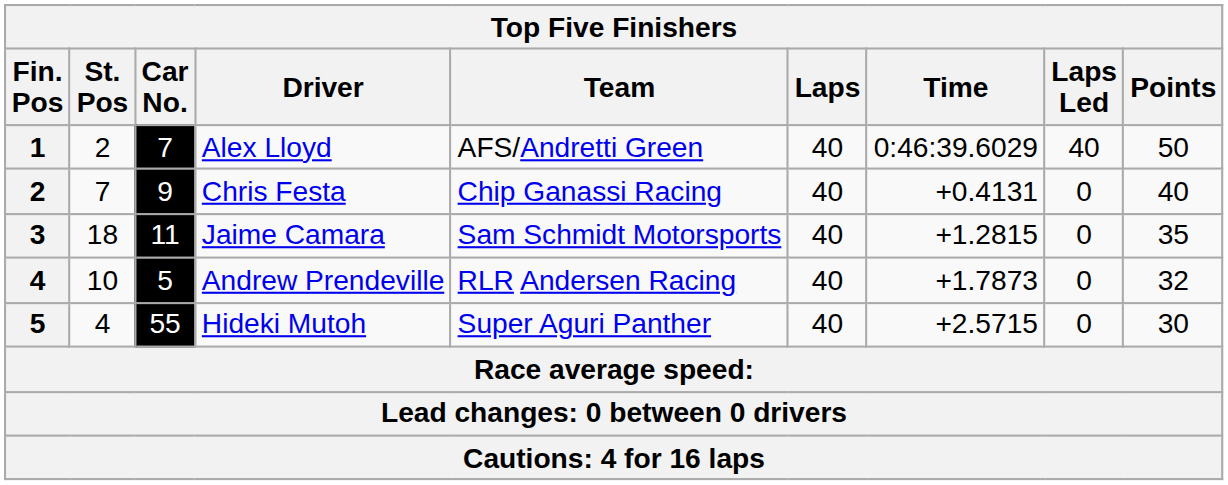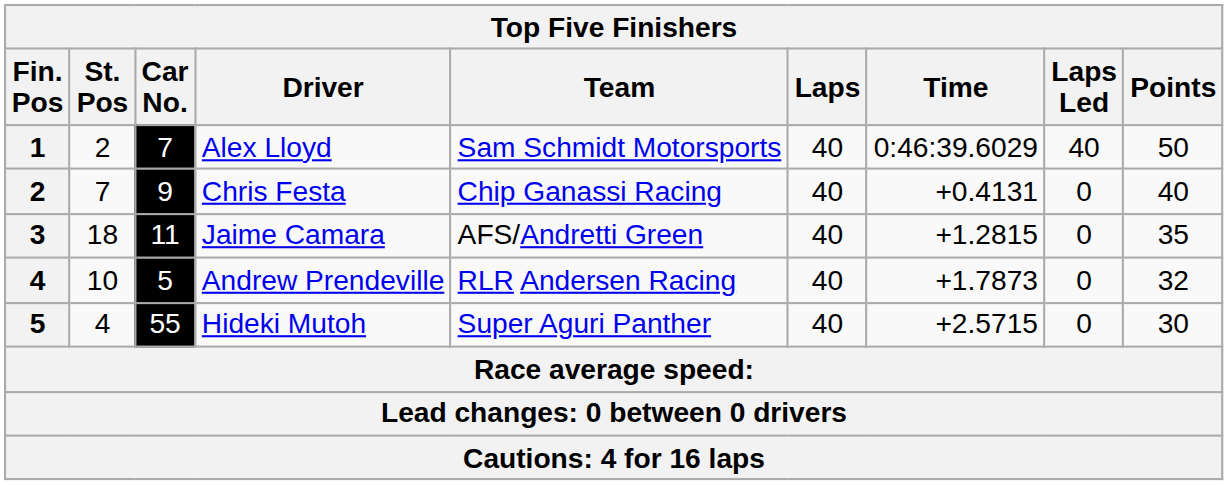Alex Lloyd | Team: AFS/Andretti Green -> Sam Schmidt Motorsports
Jaime Camara | Team: Sam Schmidt Motorsports -> AFS/Andretti Green
